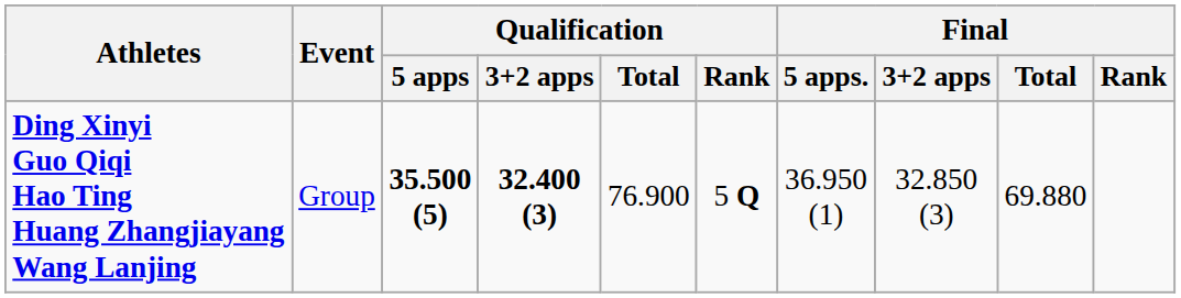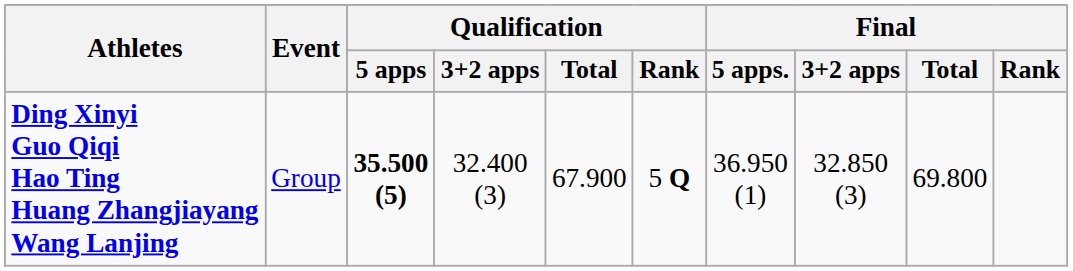Ding Xinyi Guo Qiqi Hao Ting Huang Zhangjiayang Wang Lanjing | Qualification / 3+2 apps: bold -> normal
Ding Xinyi Guo Qiqi Hao Ting Huang Zhangjiayang Wang Lanjing | Qualification / Total: 76.900 -> 67.900
Ding Xinyi Guo Qiqi Hao Ting Huang Zhangjiayang Wang Lanjing | Final / Total: 69.880 -> 69.800
